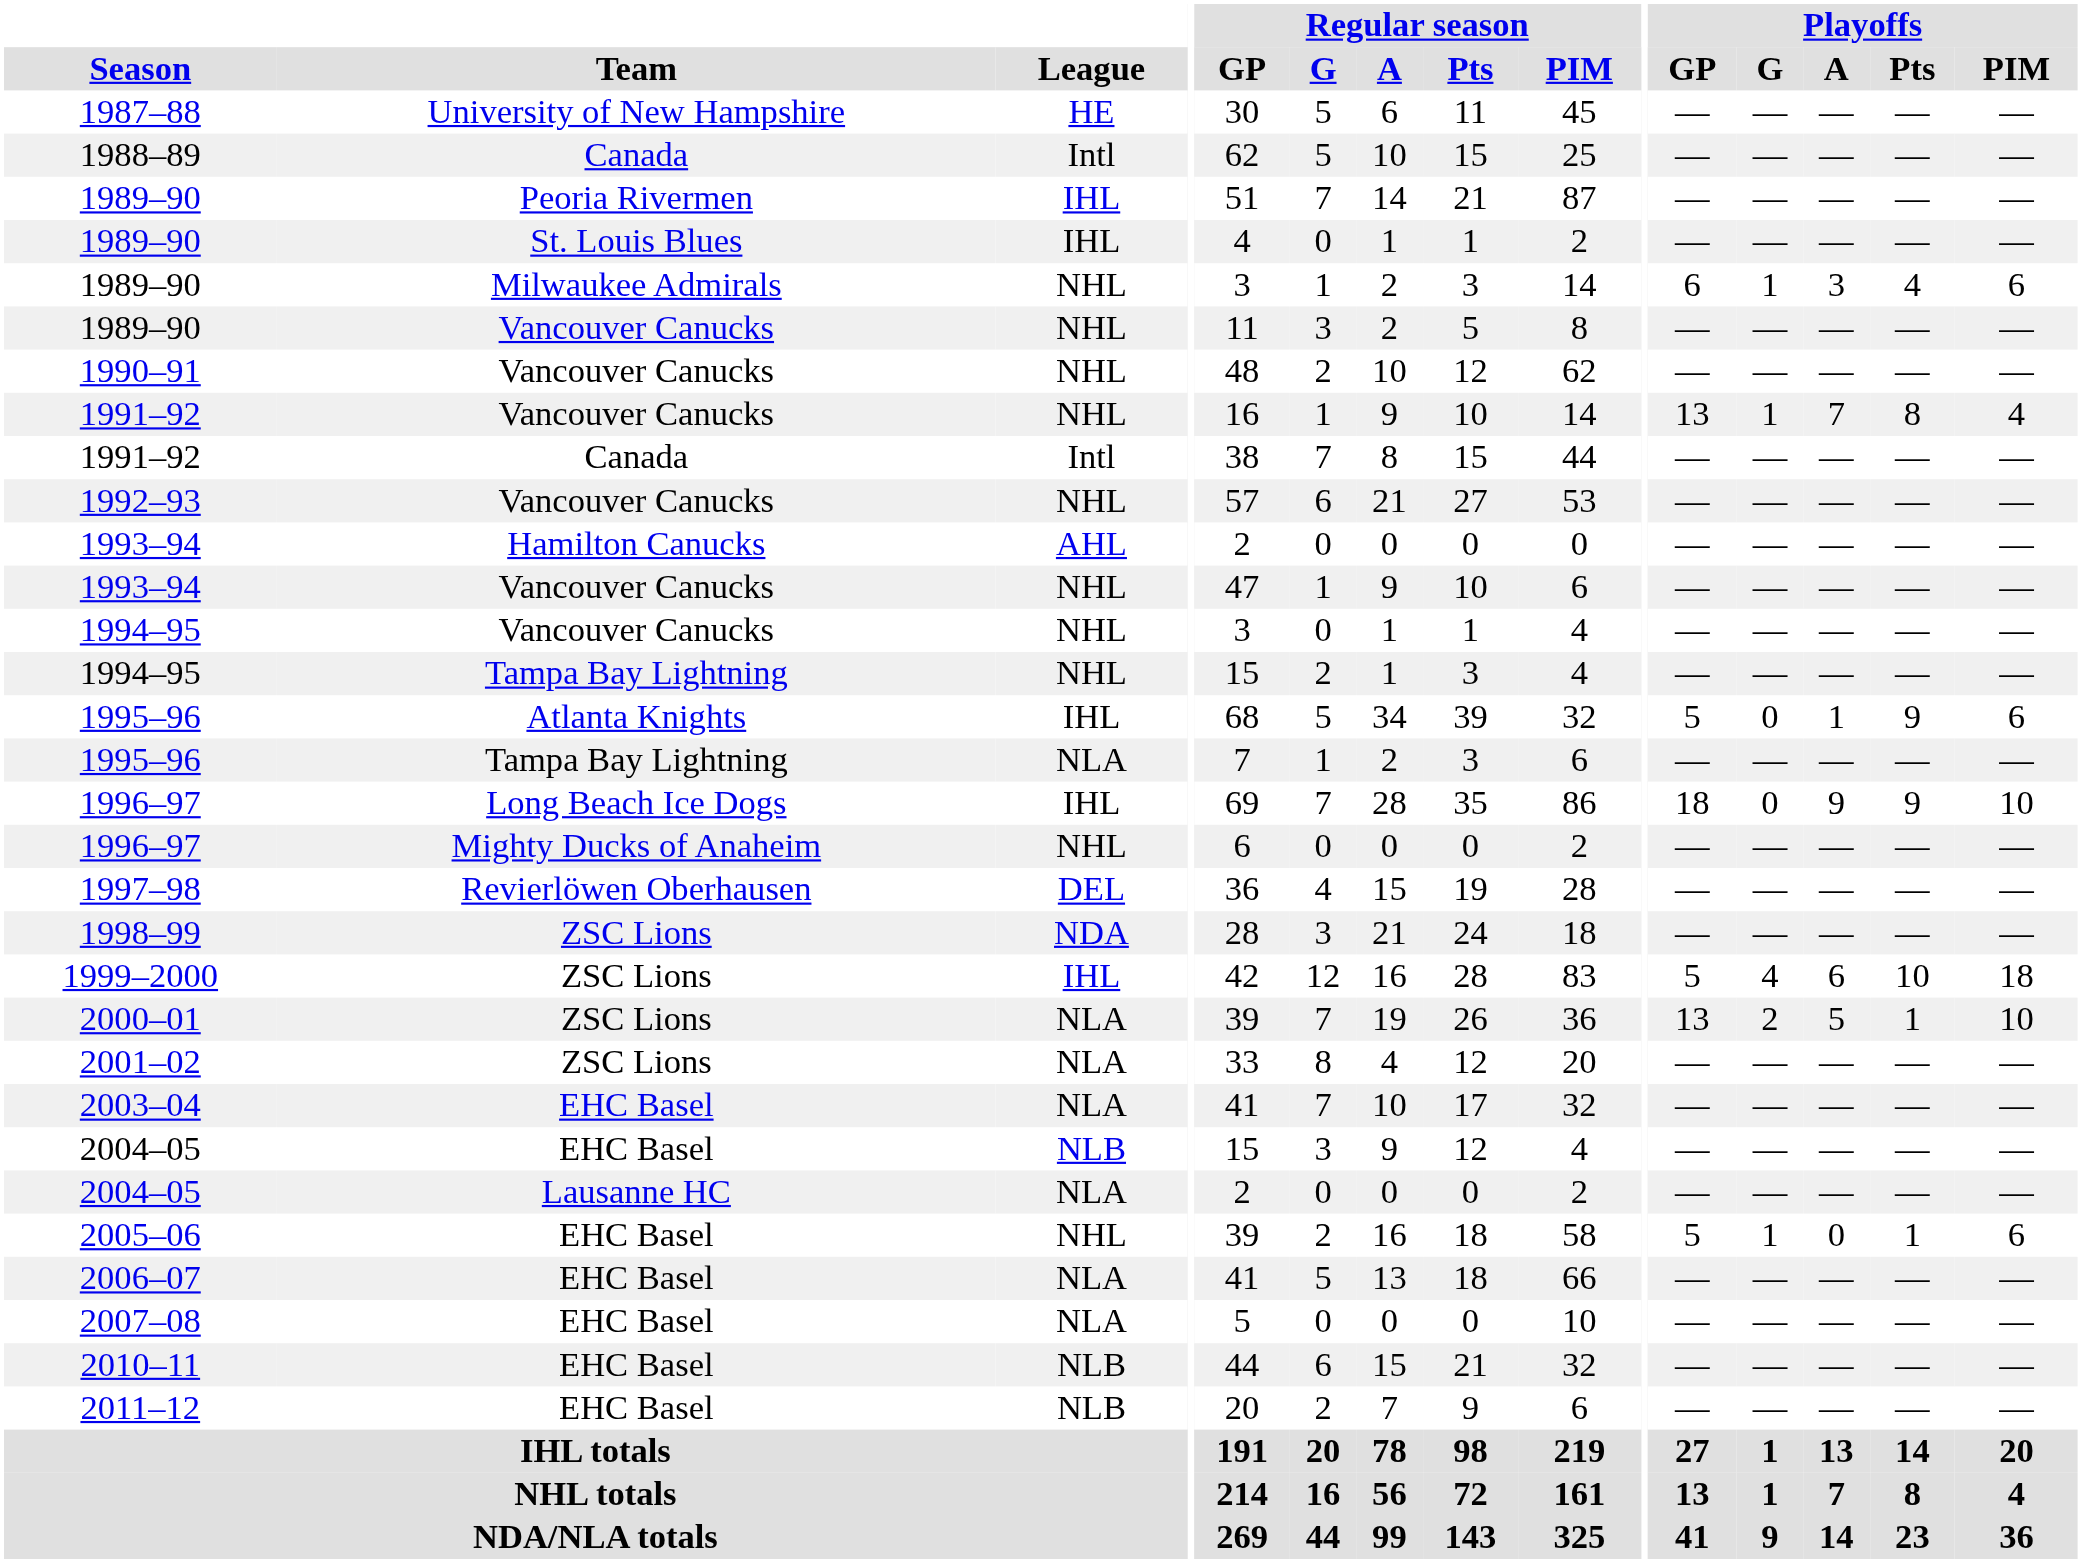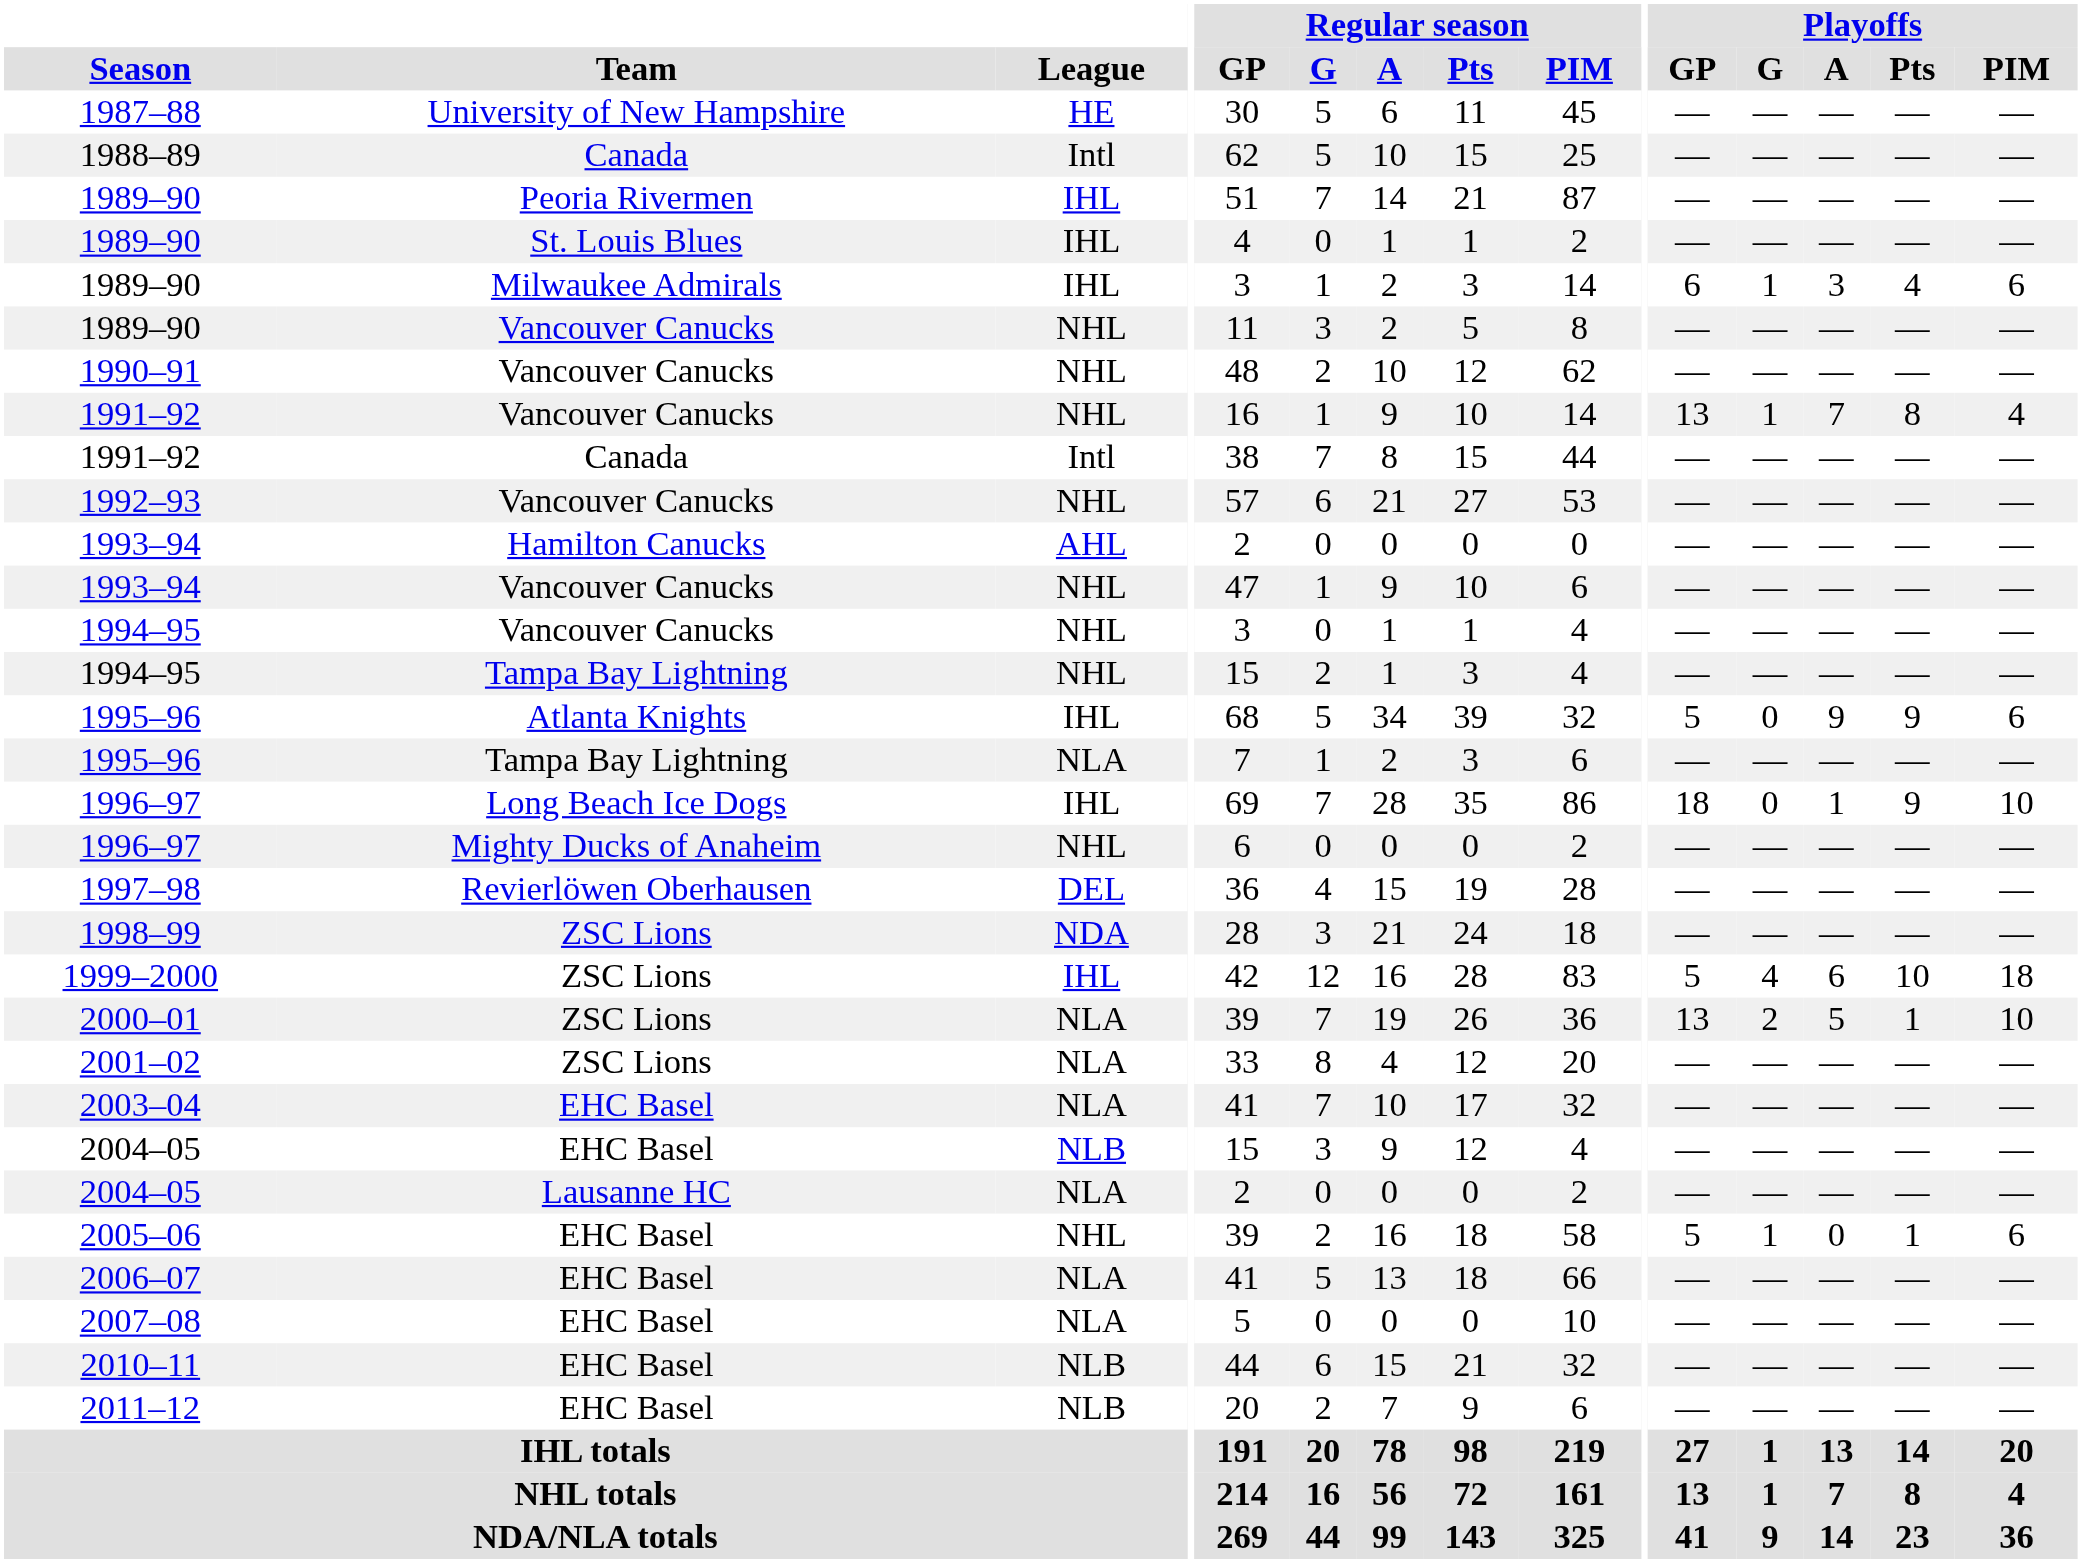1989–90 / Milwaukee Admirals | League: NHL -> IHL
1995–96 / Atlanta Knights | Playoffs / A: 1 -> 9
1996–97 / Long Beach Ice Dogs | Playoffs / A: 9 -> 1
